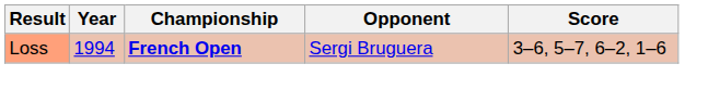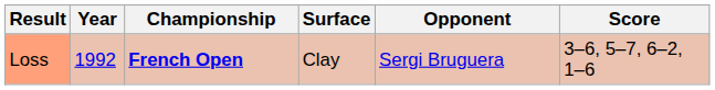+ column: Surface | Clay
Loss | Year: 1994 -> 1992
